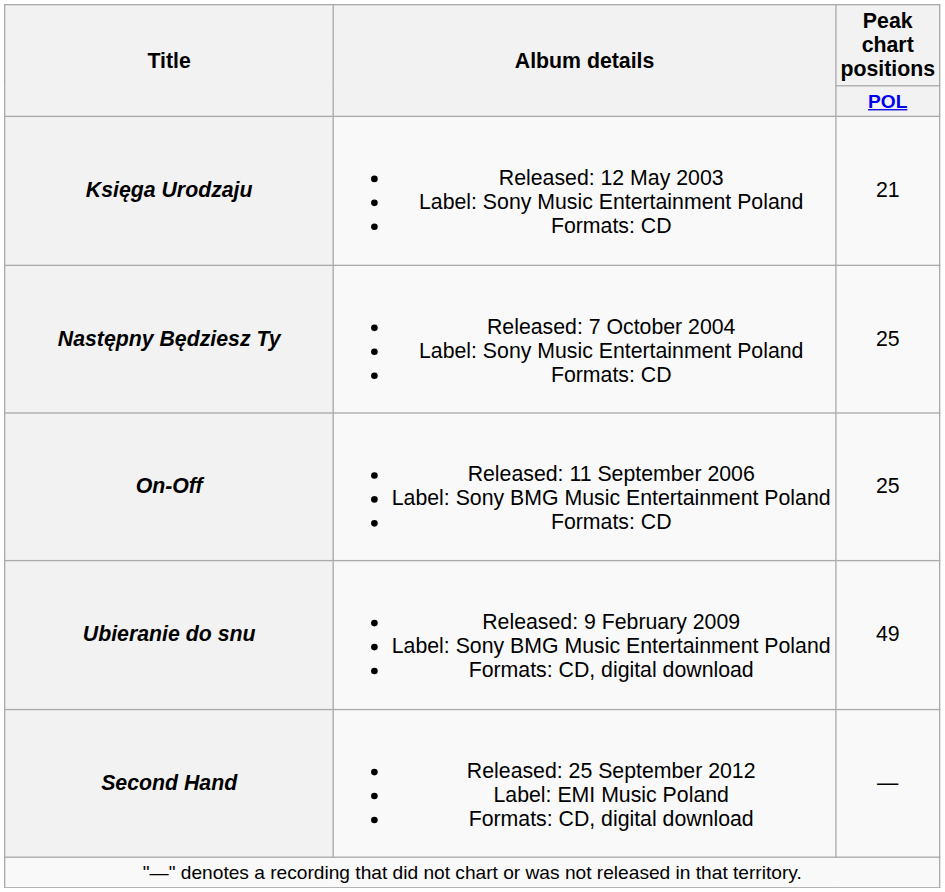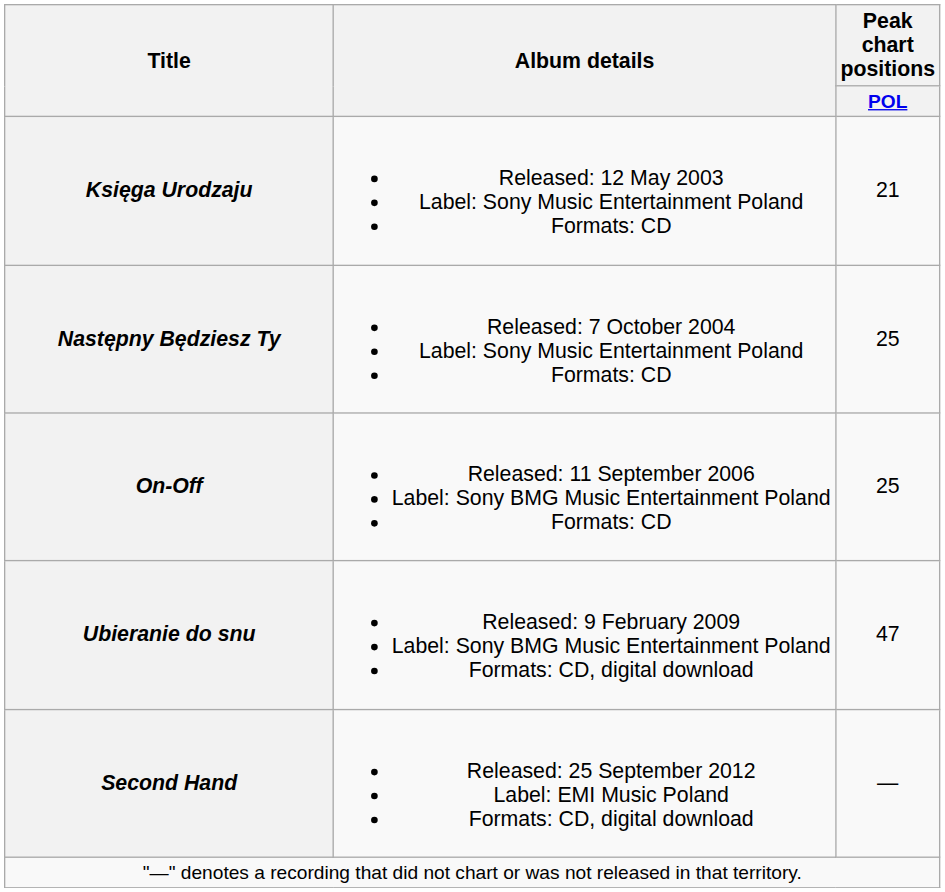Ubieranie do snu | Peak chart positions / POL: 49 -> 47
